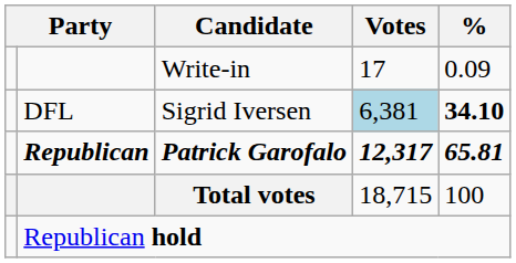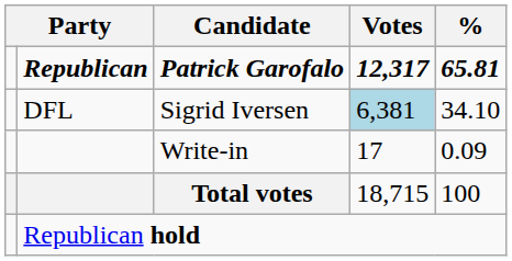rows swapped: Patrick Garofalo <-> Write-in
Sigrid Iversen | %: bold -> normal
